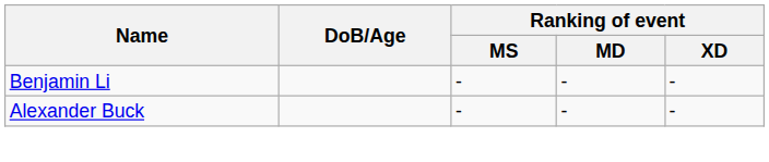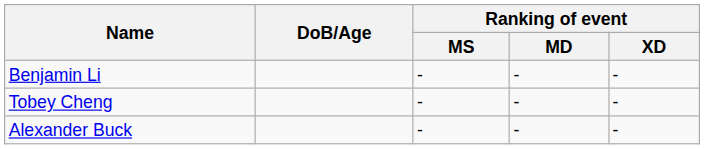+ row: Tobey Cheng | - | - | -
